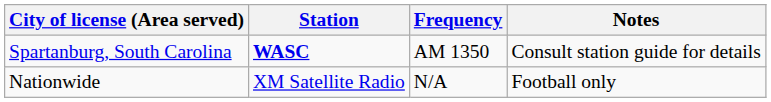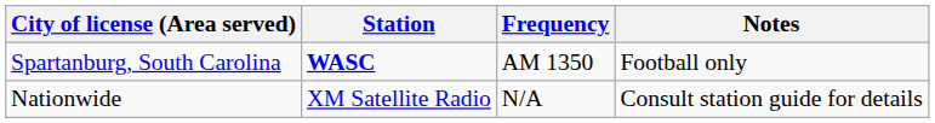Spartanburg, South Carolina | Notes: Consult station guide for details -> Football only
Nationwide | Notes: Football only -> Consult station guide for details
